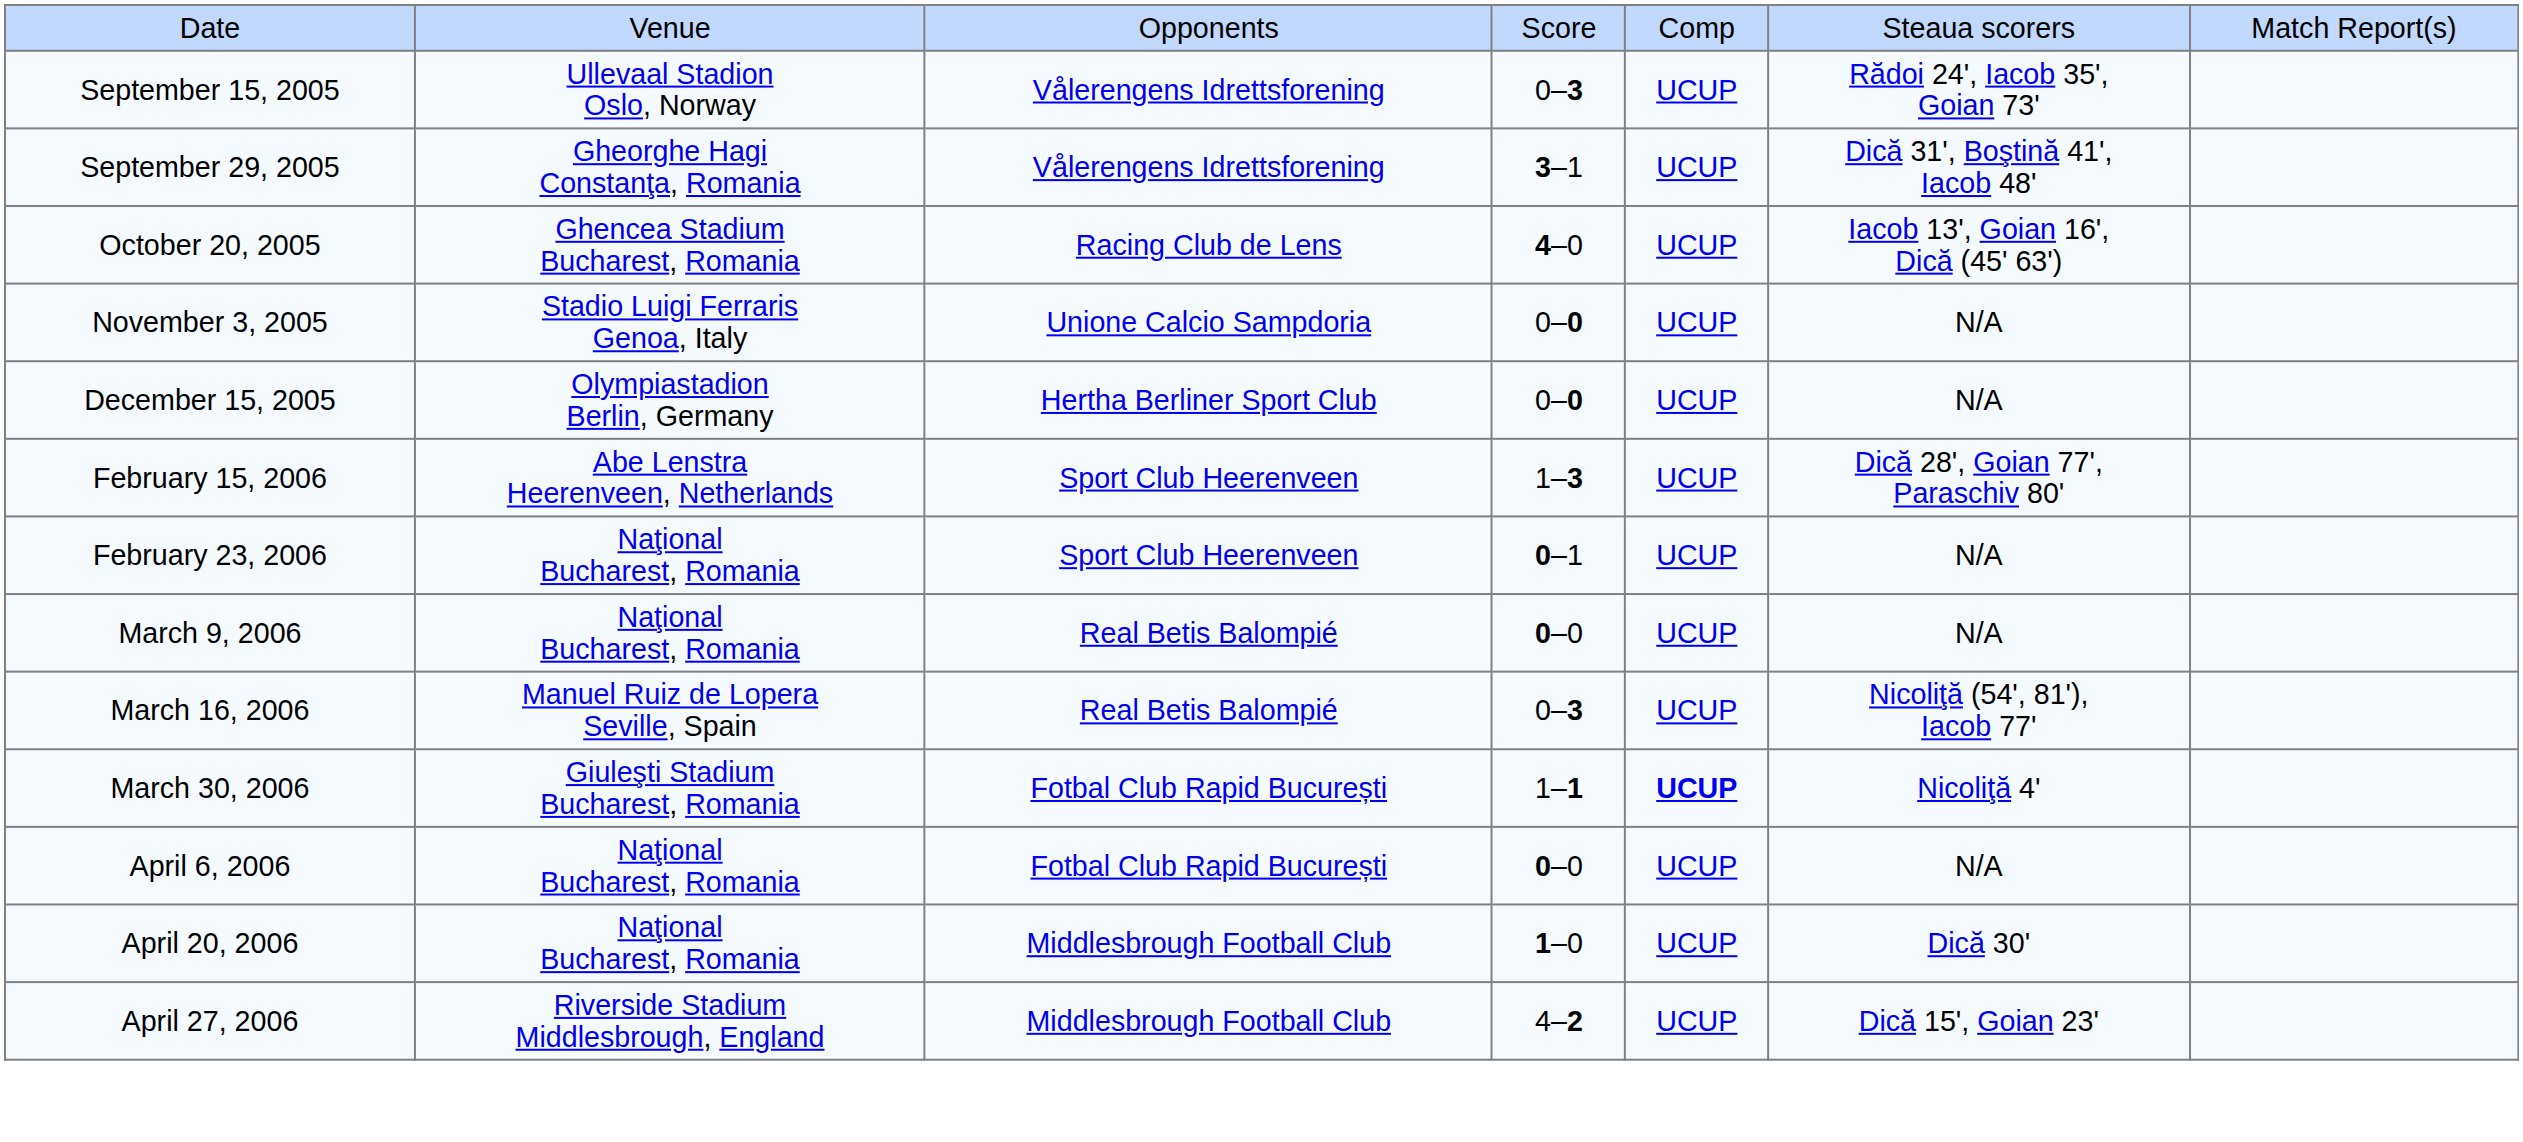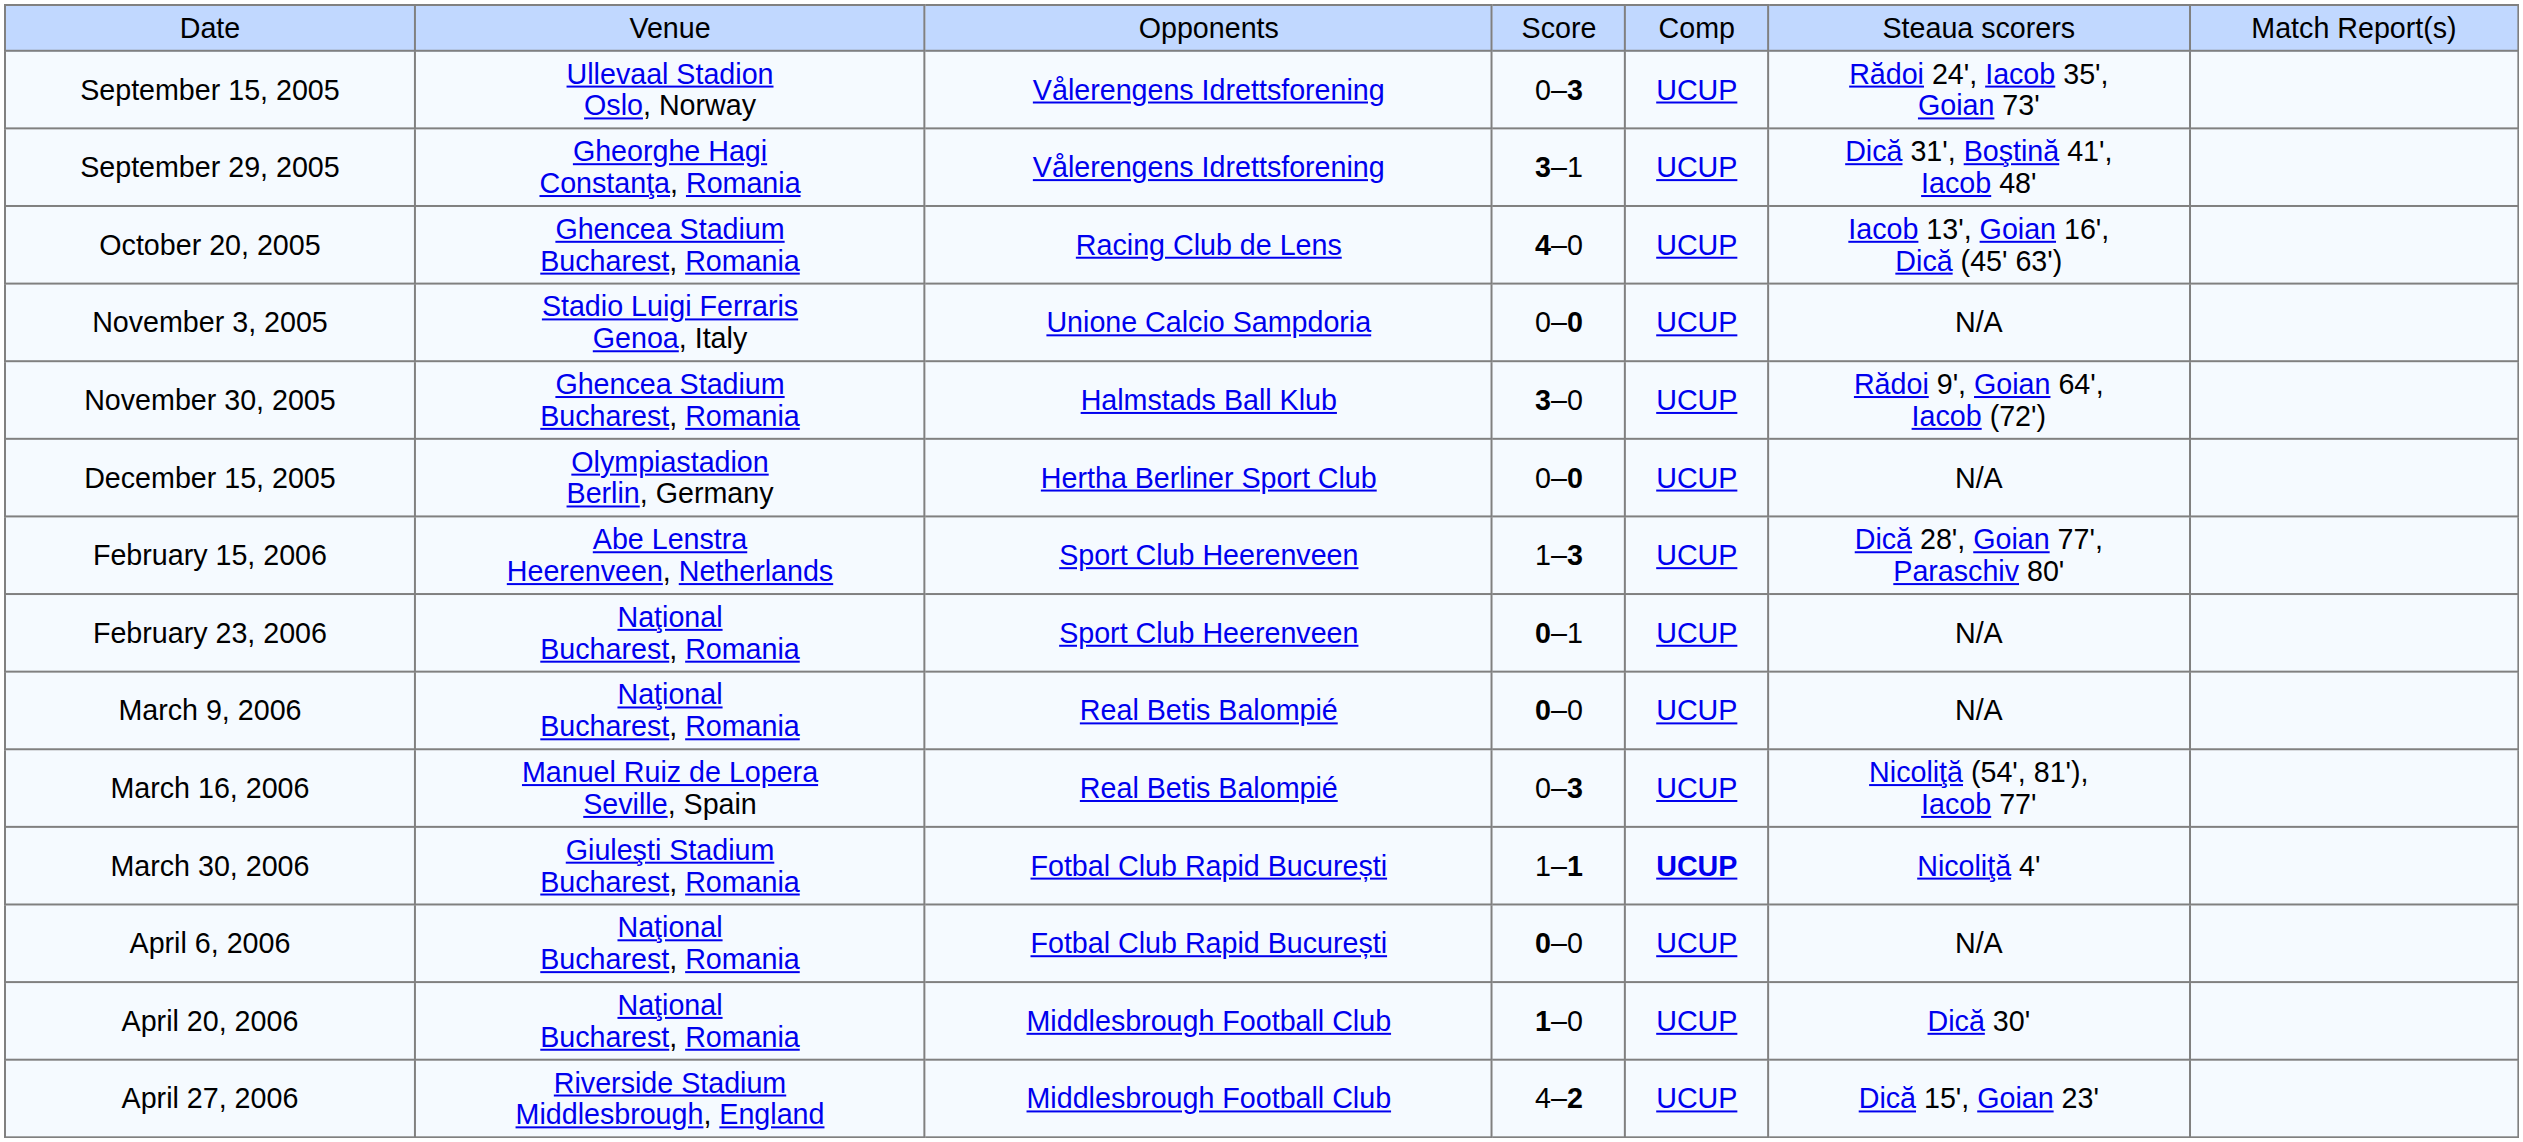+ row: November 30, 2005 | Ghencea Stadium Bucharest, Romania | Halmstads Ball Klub | 3–0 | UCUP | Rădoi 9', Goian 64', Iacob (72')
